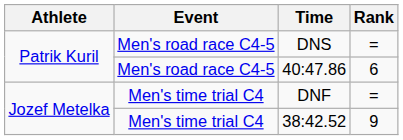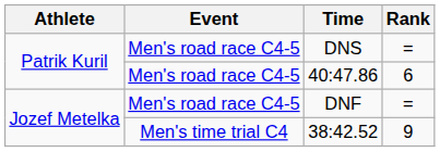DNF | Event: Men's time trial C4 -> Men's road race C4-5
